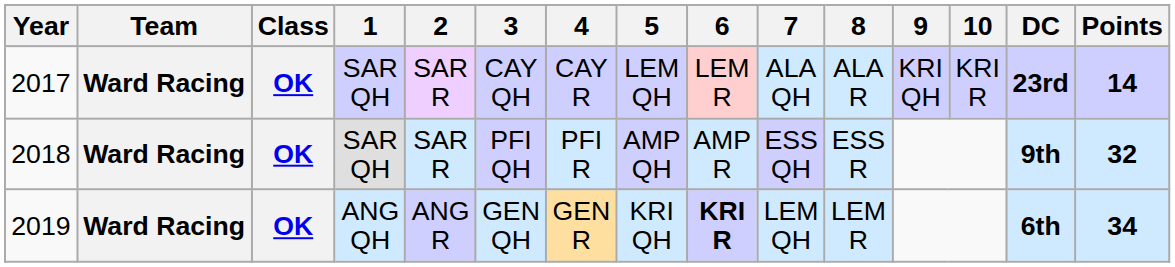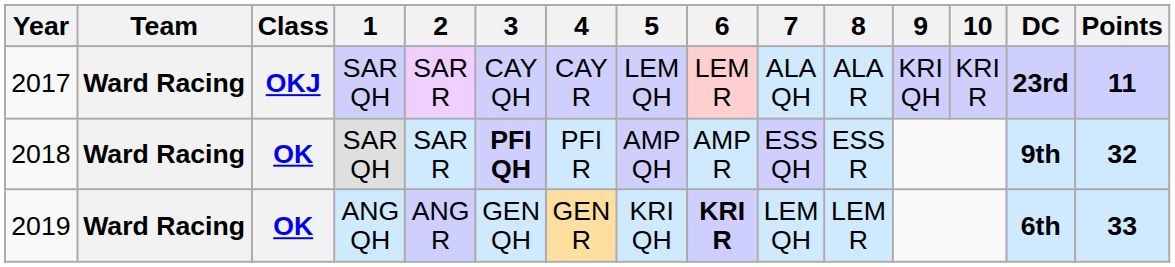2017 | Class: OK -> OKJ
2017 | Points: 14 -> 11
2018 | 3: normal -> bold
2019 | Points: 34 -> 33
